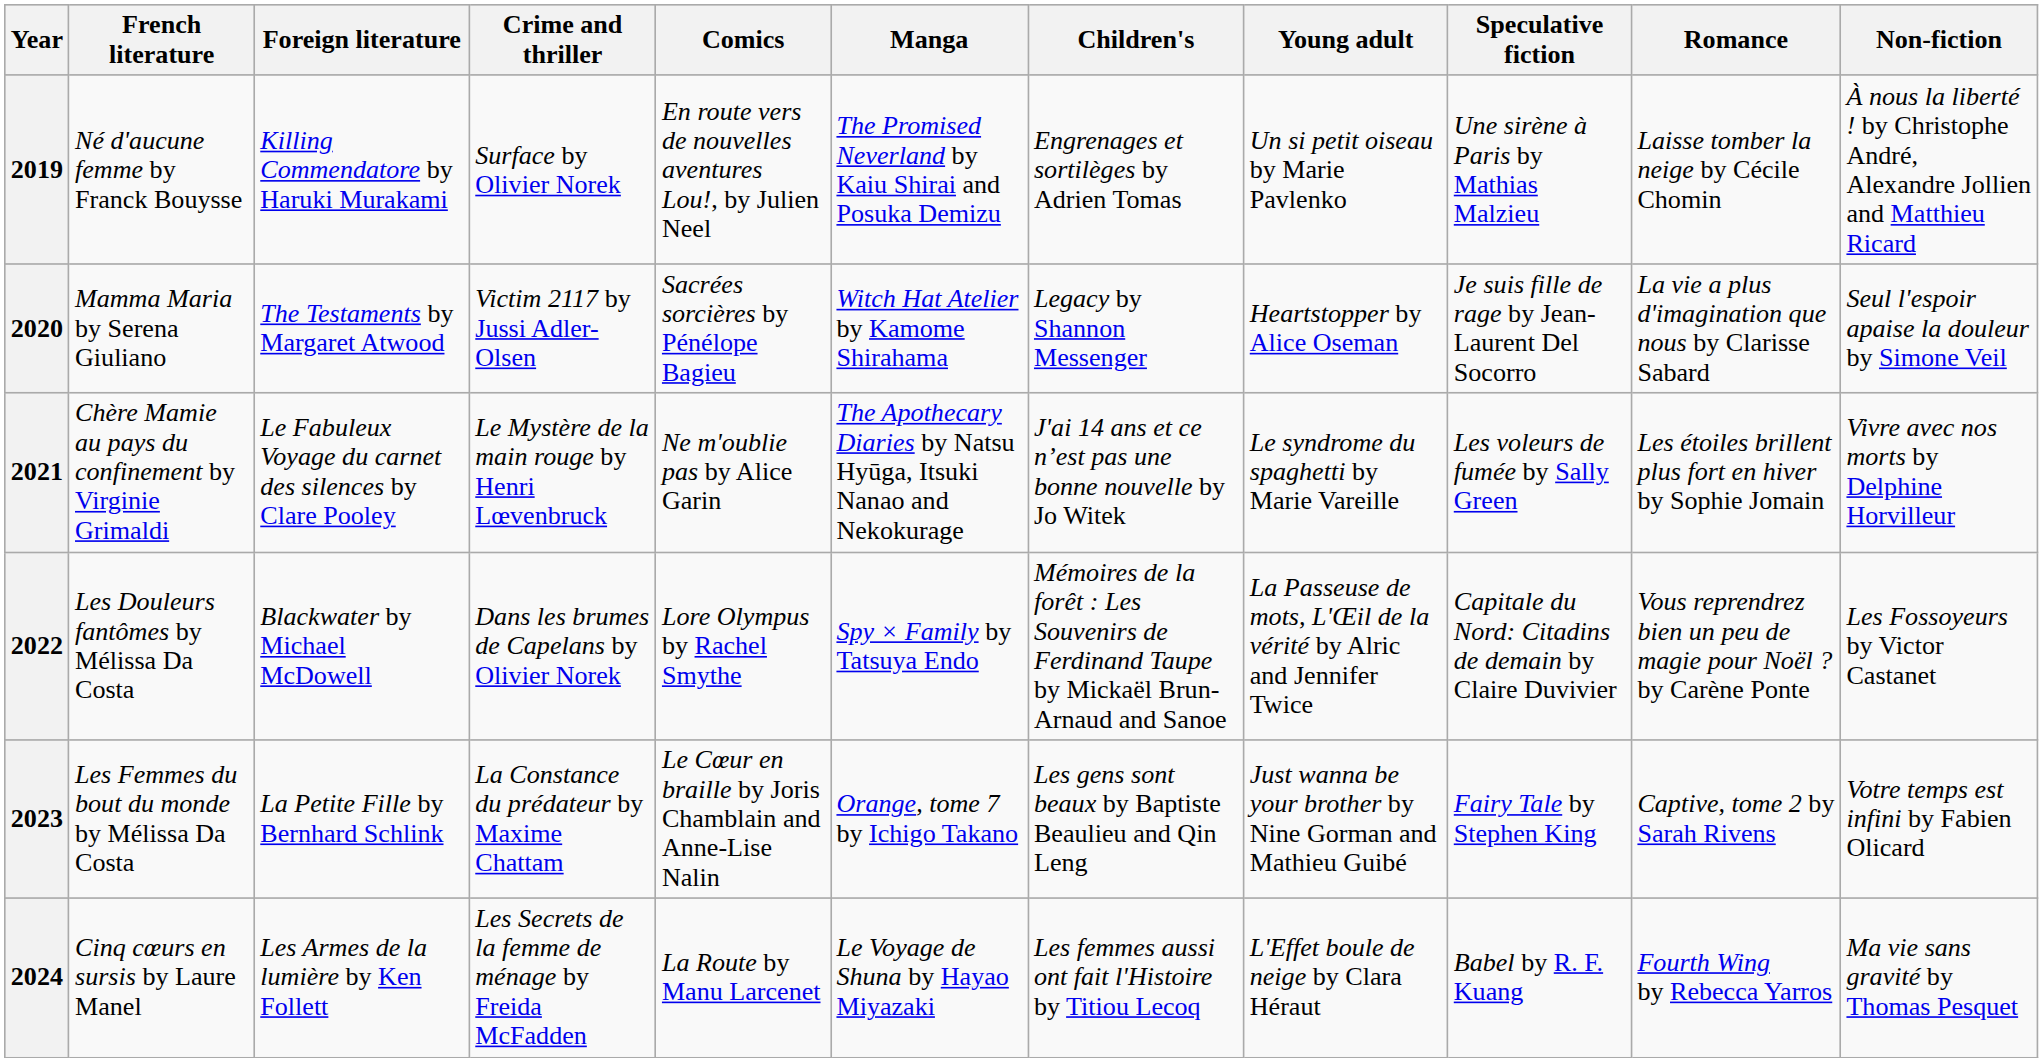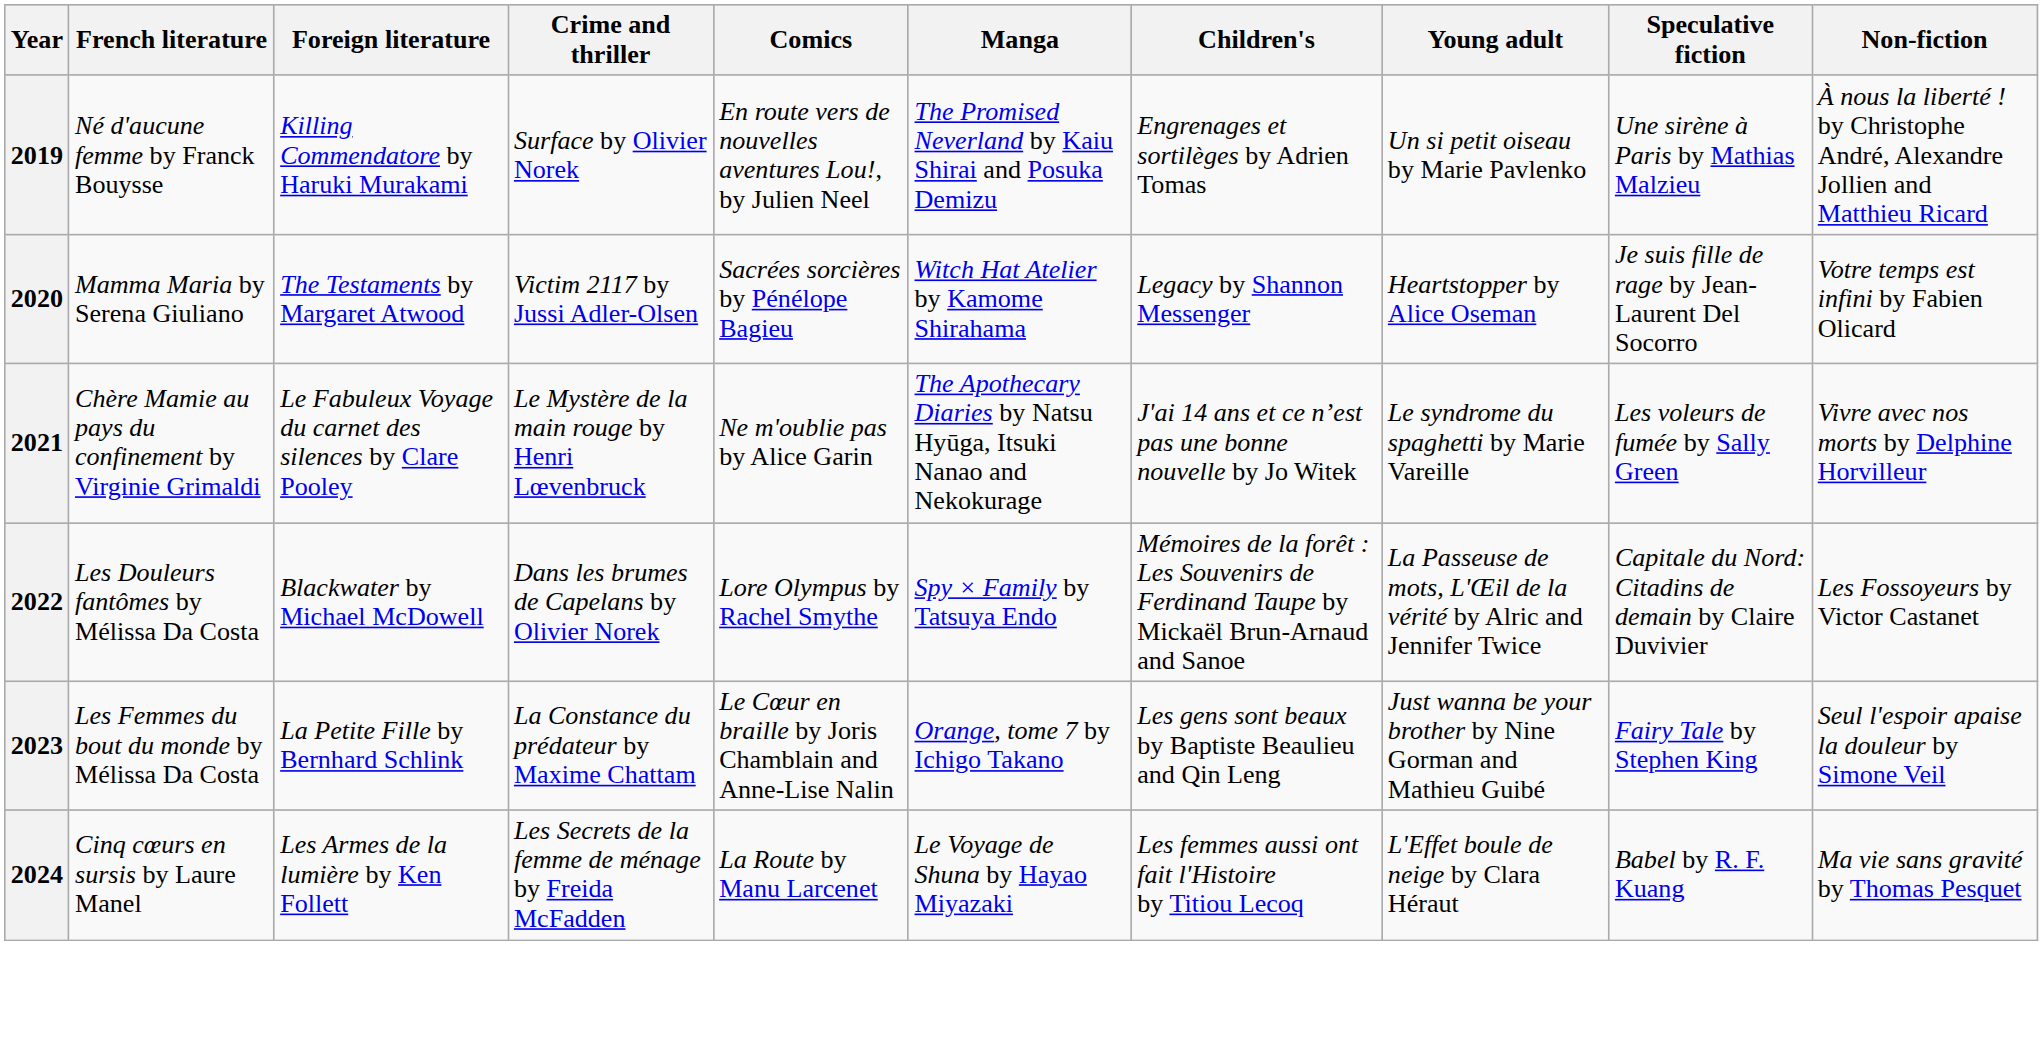- column: Romance | Laisse tomber la neige by Cécile Chomin | La vie a plus d'imagination que nous by Clarisse Sabard | Les étoiles brillent plus fort en hiver by Sophie Jomain | Vous reprendrez bien un peu de magie pour Noël ? by Carène Ponte | Captive, tome 2 by Sarah Rivens | Fourth Wing by Rebecca Yarros
2020 | Non-fiction: Seul l'espoir apaise la douleur by Simone Veil -> Votre temps est infini by Fabien Olicard
2023 | Non-fiction: Votre temps est infini by Fabien Olicard -> Seul l'espoir apaise la douleur by Simone Veil
